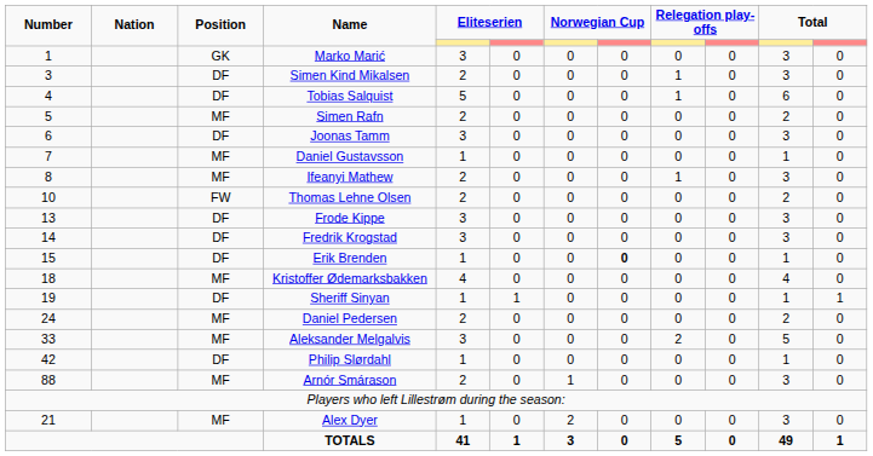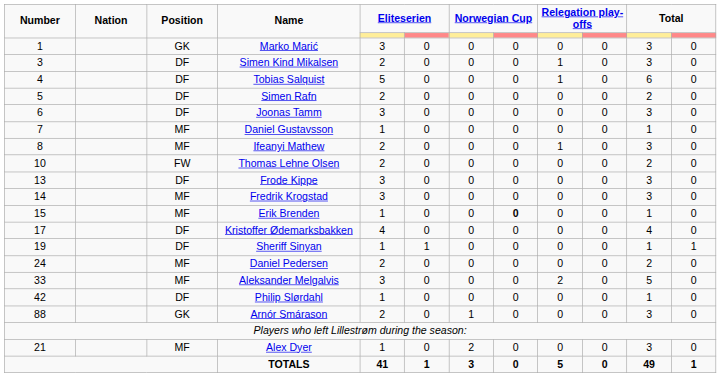Simen Rafn | Position: MF -> DF
Fredrik Krogstad | Position: DF -> MF
Erik Brenden | Position: DF -> MF
Kristoffer Ødemarksbakken | Number: 18 -> 17
Kristoffer Ødemarksbakken | Position: MF -> DF
Arnór Smárason | Position: MF -> GK
